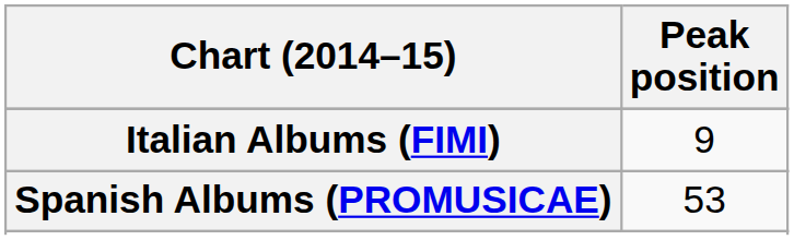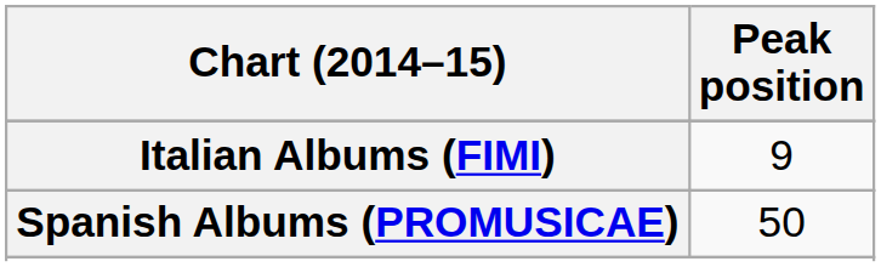Spanish Albums (PROMUSICAE) | Peak position: 53 -> 50
